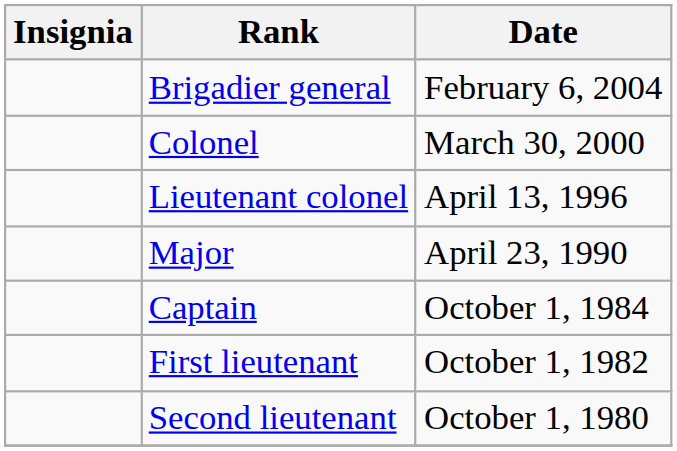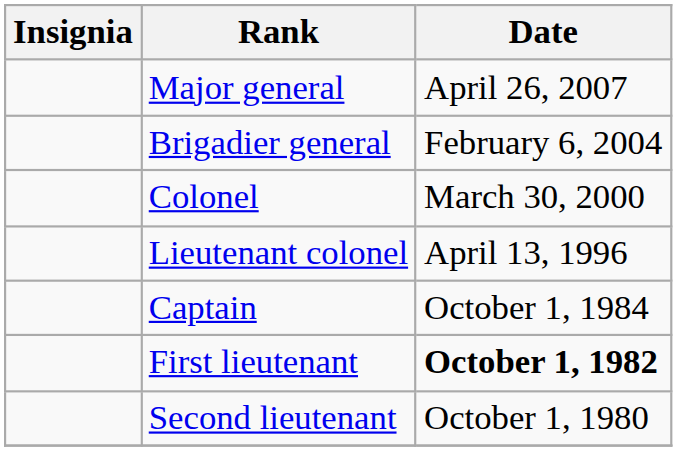+ row: Major general | April 26, 2007
- row: Major | April 23, 1990
First lieutenant | Date: normal -> bold
